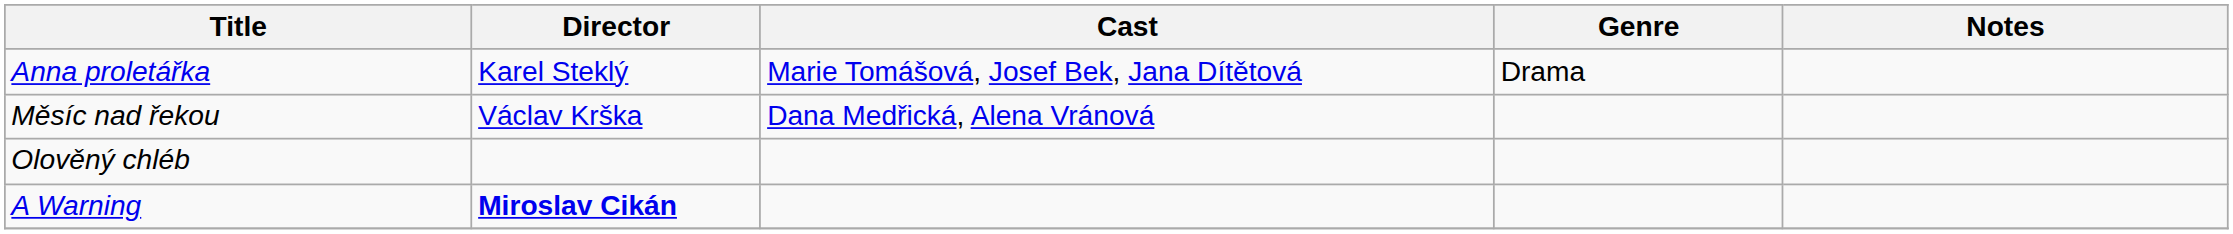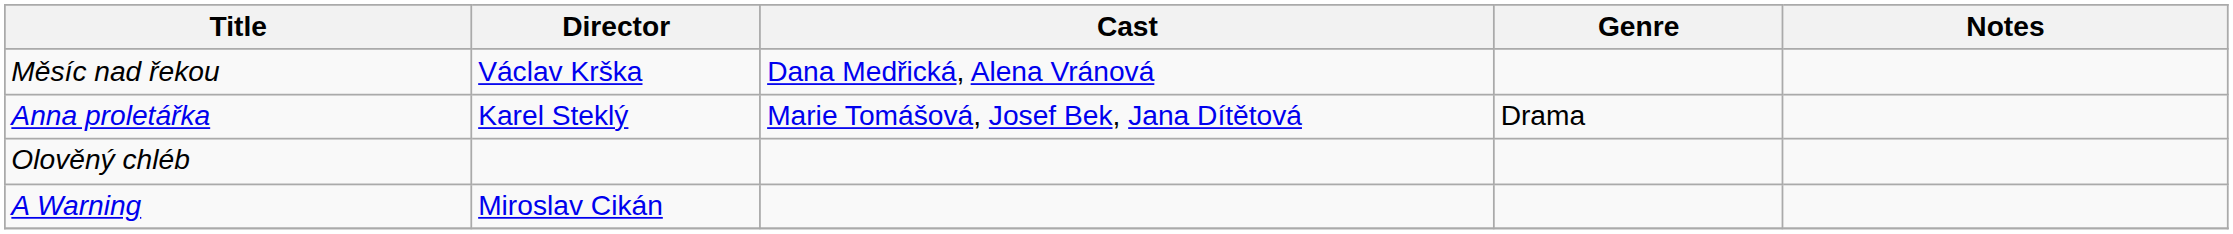rows swapped: Anna proletářka <-> Měsíc nad řekou
A Warning | Director: bold -> normal
